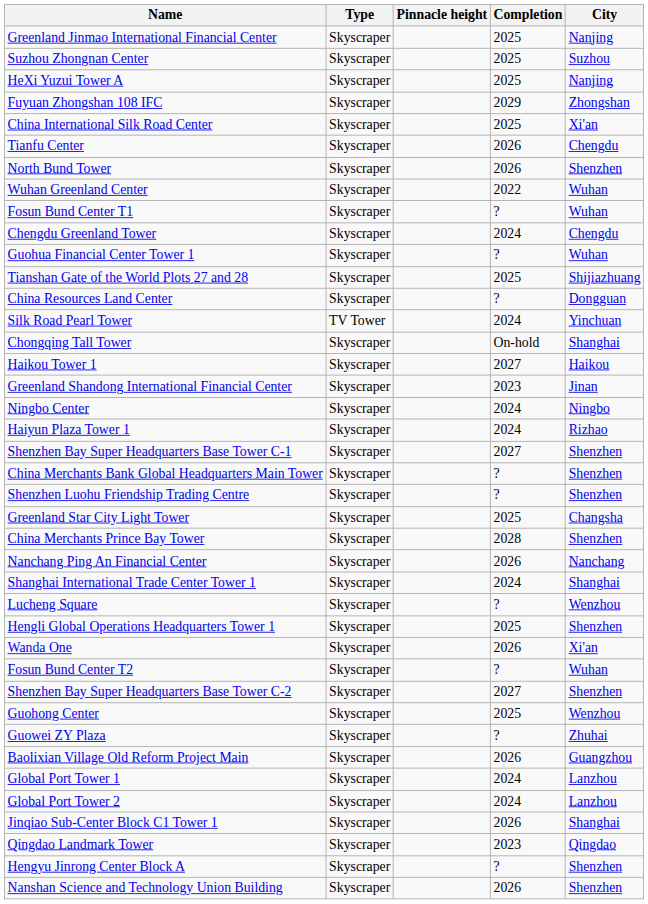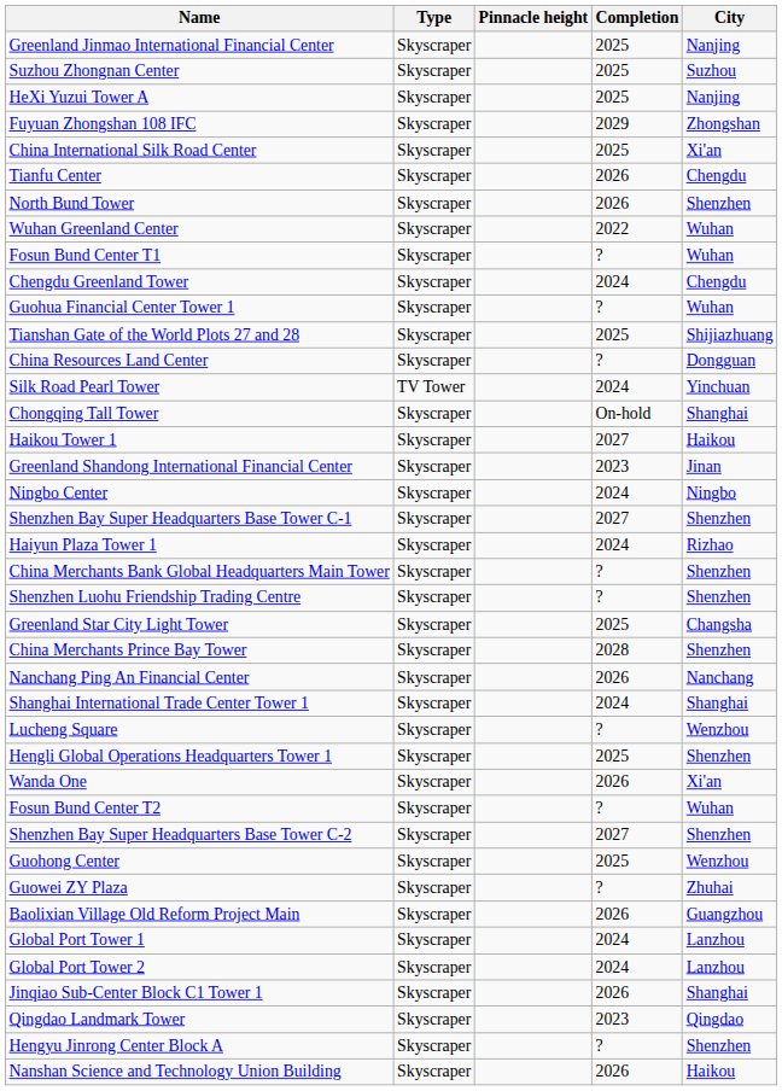rows swapped: Shenzhen Bay Super Headquarters Base Tower C-1 <-> Haiyun Plaza Tower 1
Nanshan Science and Technology Union Building | City: Shenzhen -> Haikou
